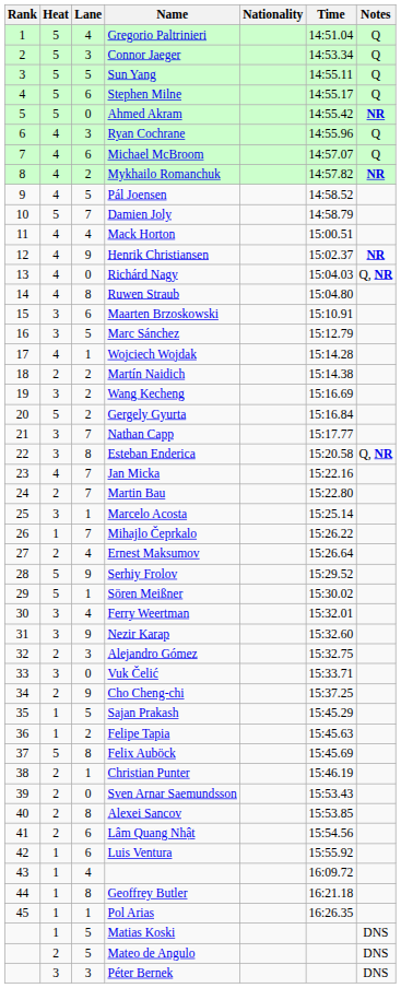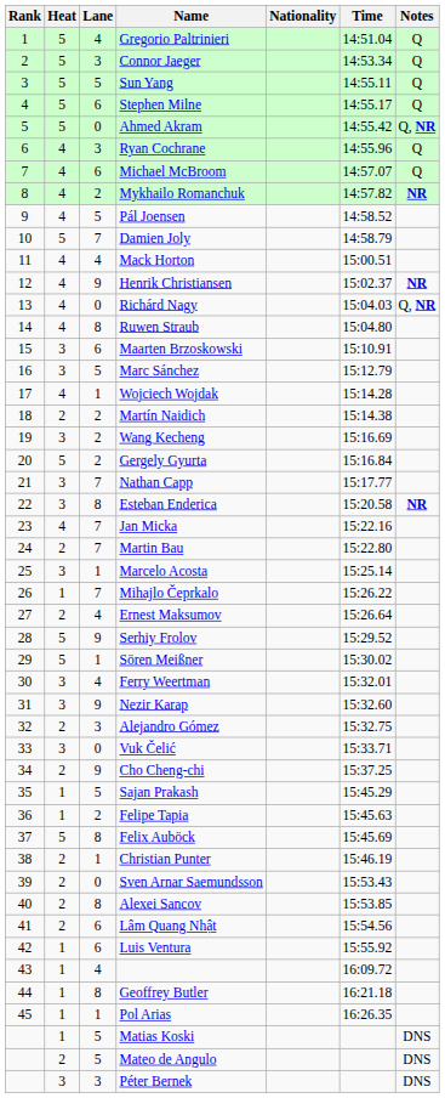Ahmed Akram | Notes: NR -> Q, NR
Esteban Enderica | Notes: Q, NR -> NR
